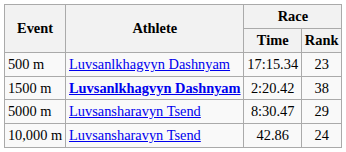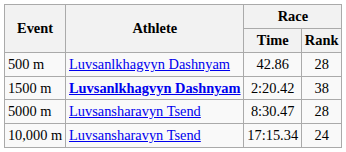500 m | Race / Time: 17:15.34 -> 42.86
500 m | Race / Rank: 23 -> 28
5000 m | Race / Rank: 29 -> 28
10,000 m | Race / Time: 42.86 -> 17:15.34
